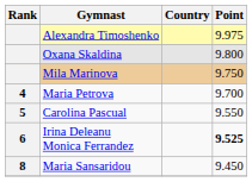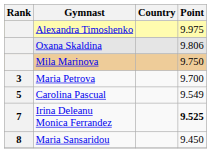Oxana Skaldina | Point: 9.800 -> 9.806
Maria Petrova | Rank: 4 -> 3
Carolina Pascual | Point: 9.550 -> 9.549
Irina Deleanu Monica Ferrandez | Rank: 6 -> 7
